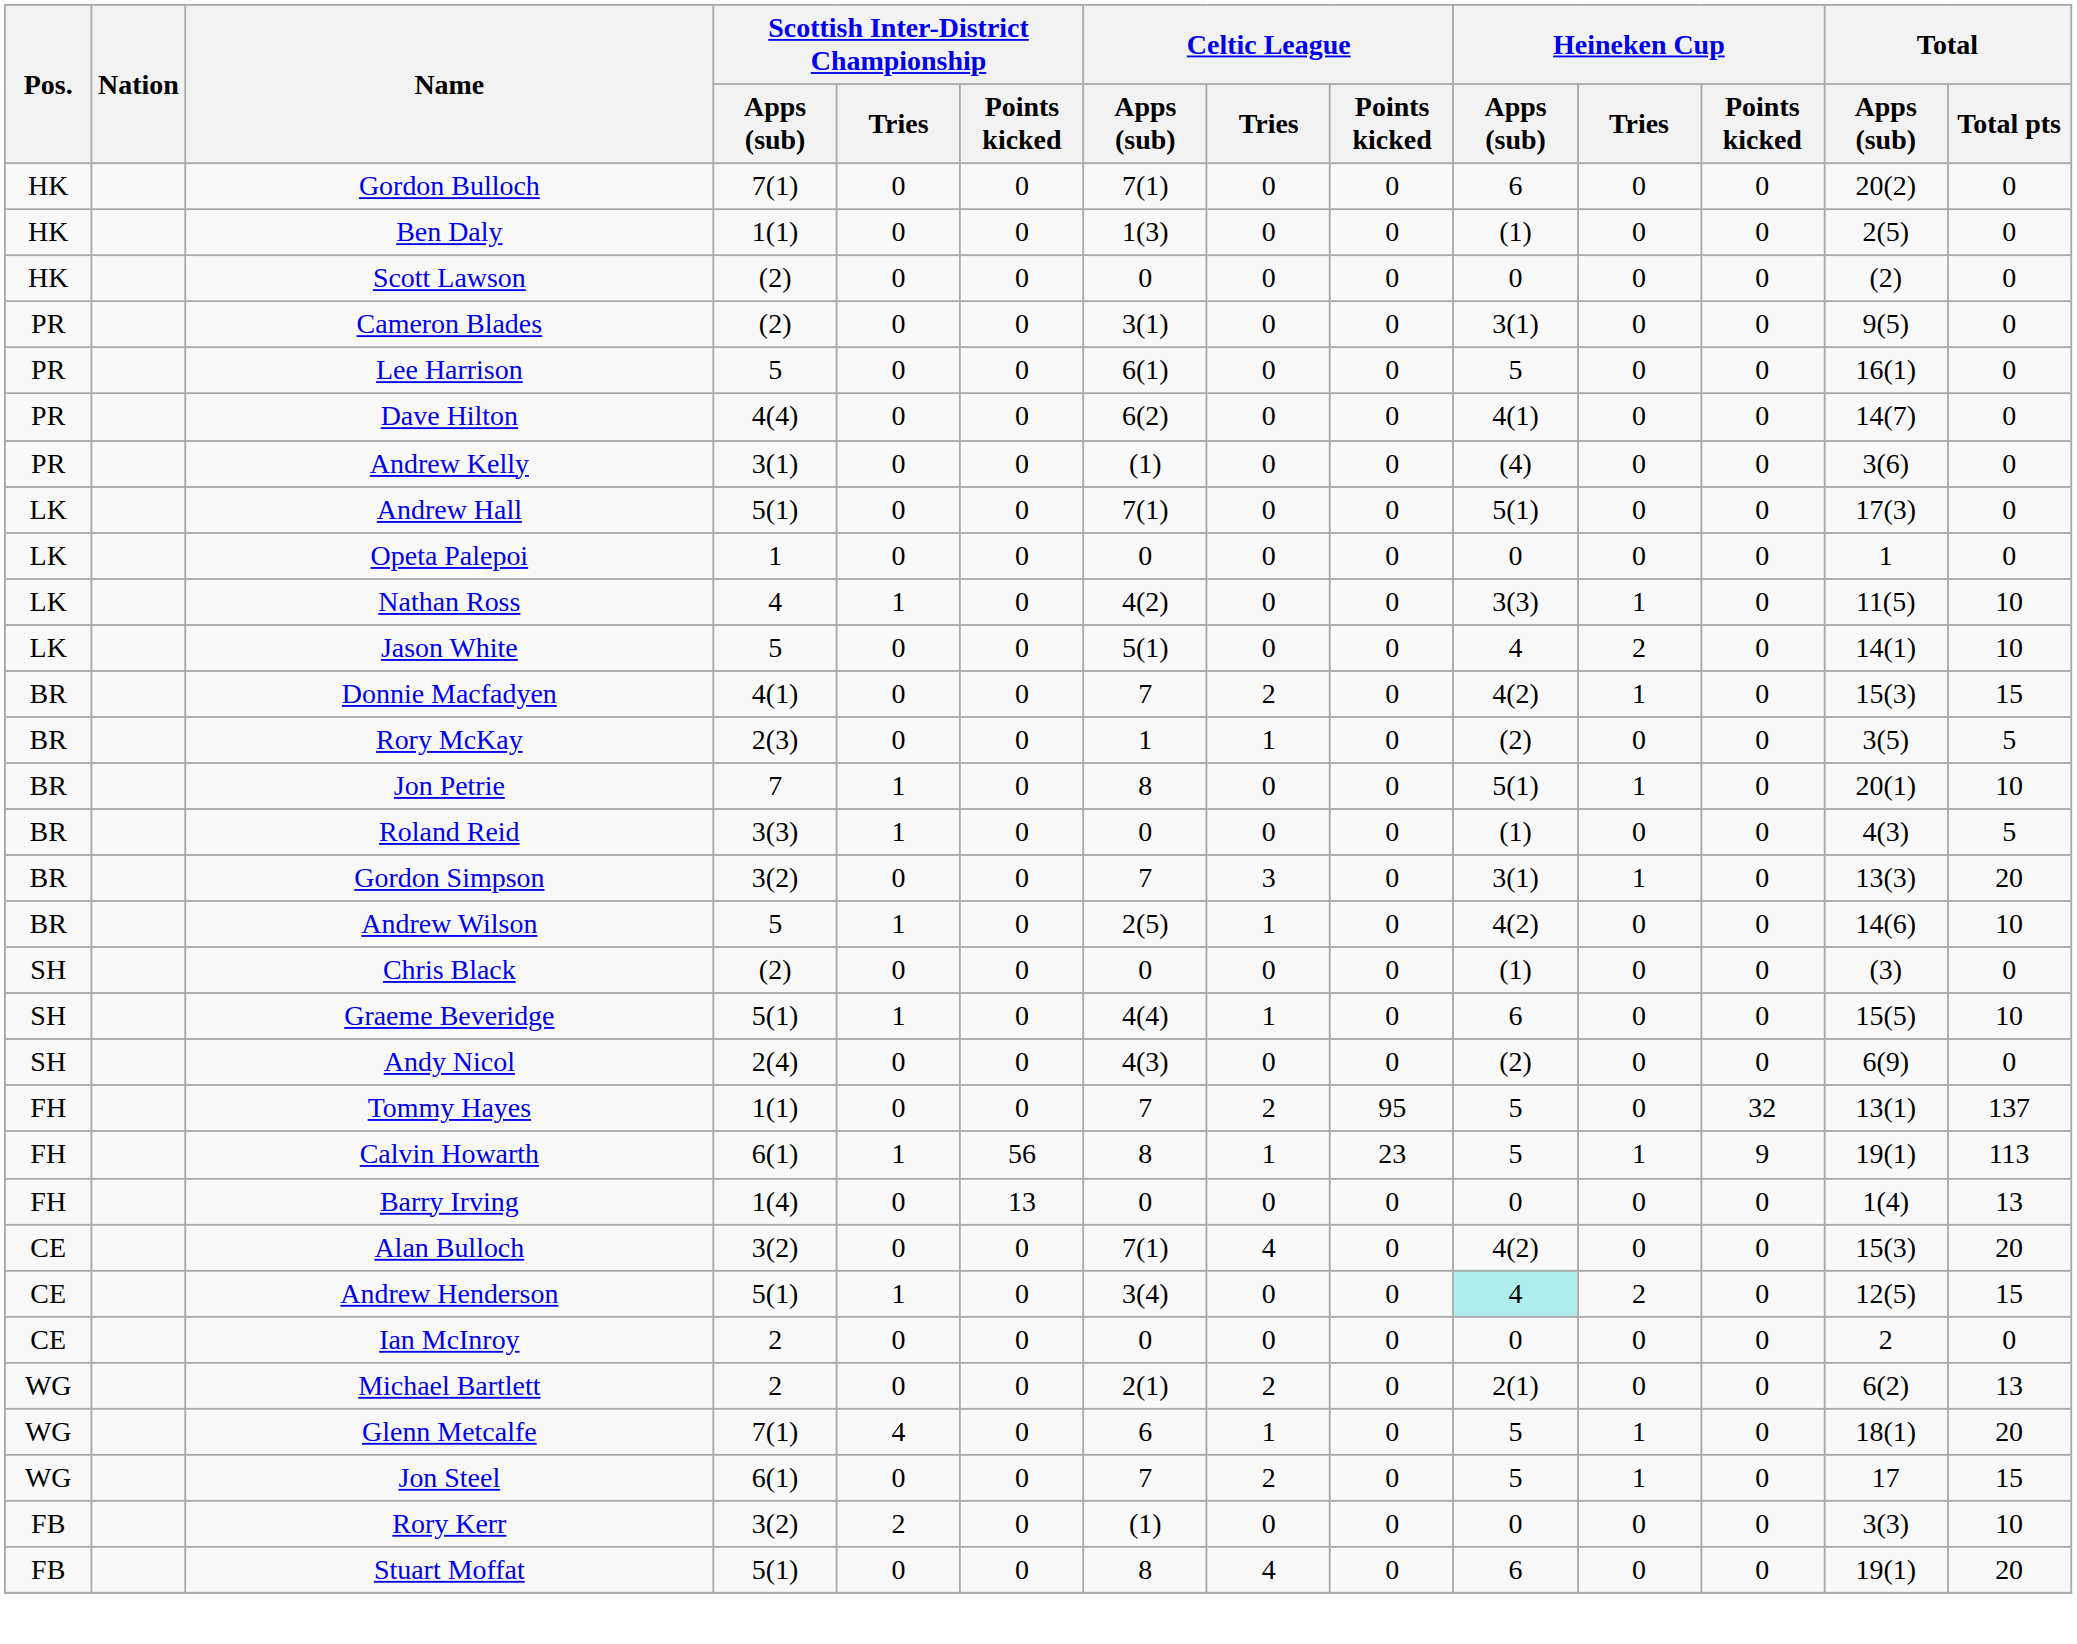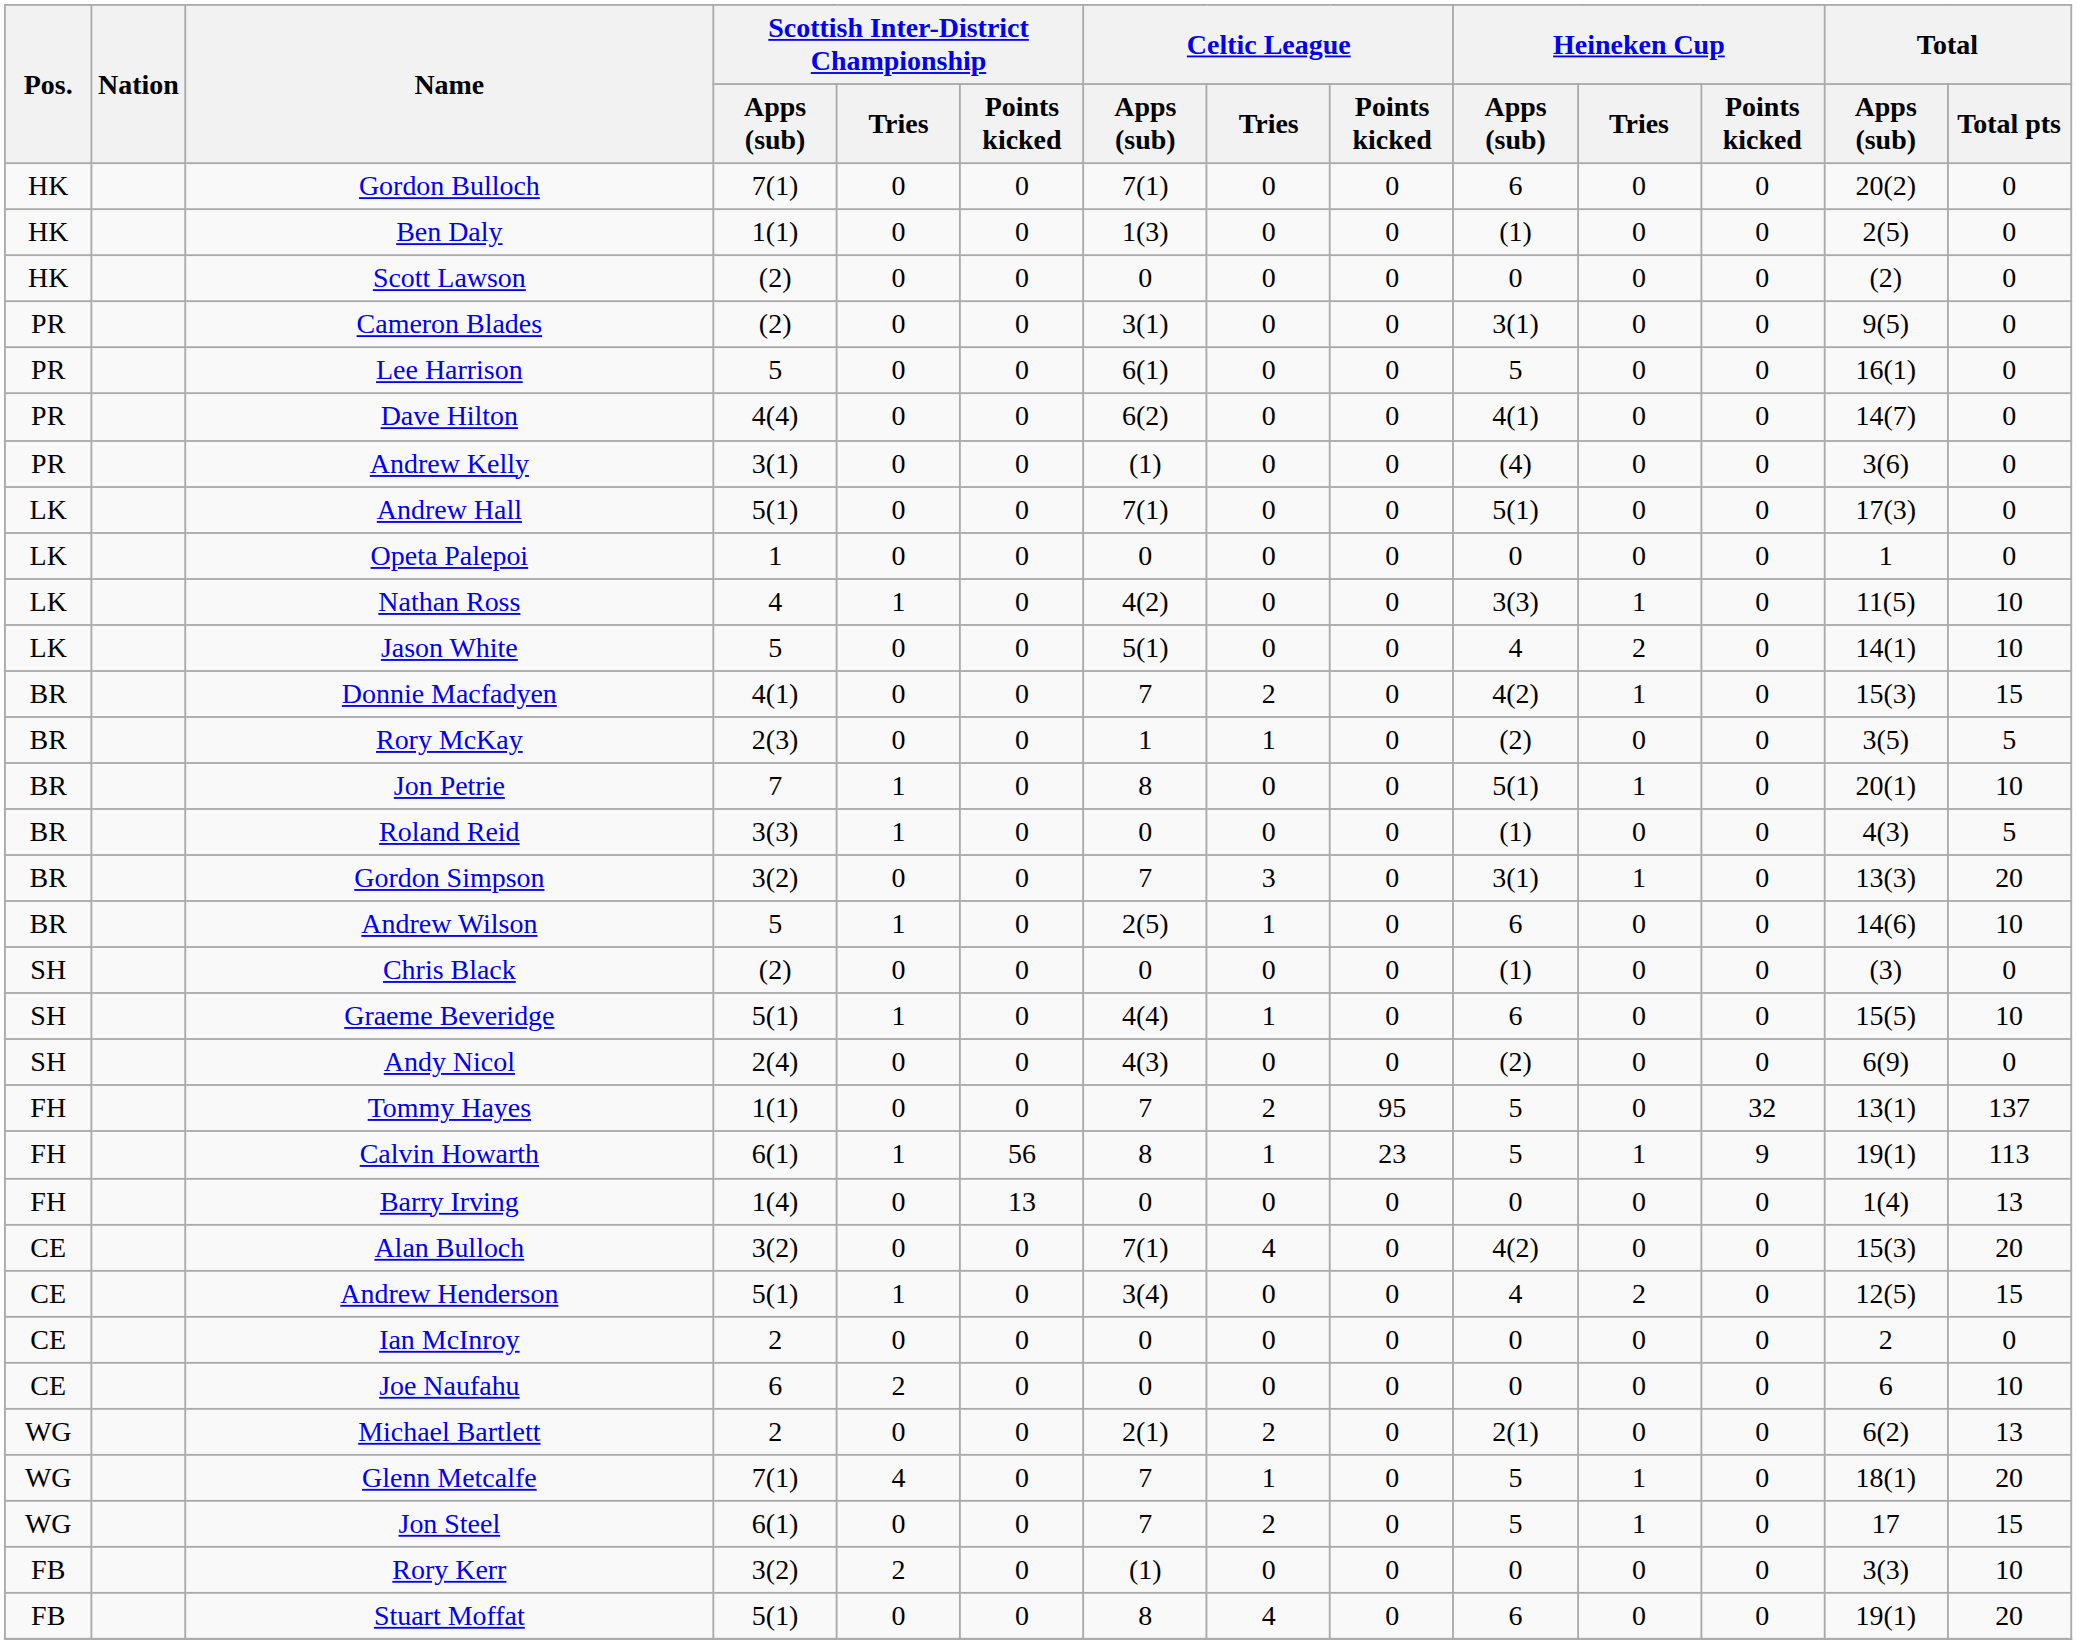Andrew Wilson | Heineken Cup / Apps (sub): 4(2) -> 6
Andrew Henderson | Heineken Cup / Apps (sub): paleturquoise background -> no background
+ row: CE | Joe Naufahu | 6 | 2 | 0 | 0 | 0 | 0 | 0 | 0 | 0 | 6 | 10
Glenn Metcalfe | Celtic League / Apps (sub): 6 -> 7
